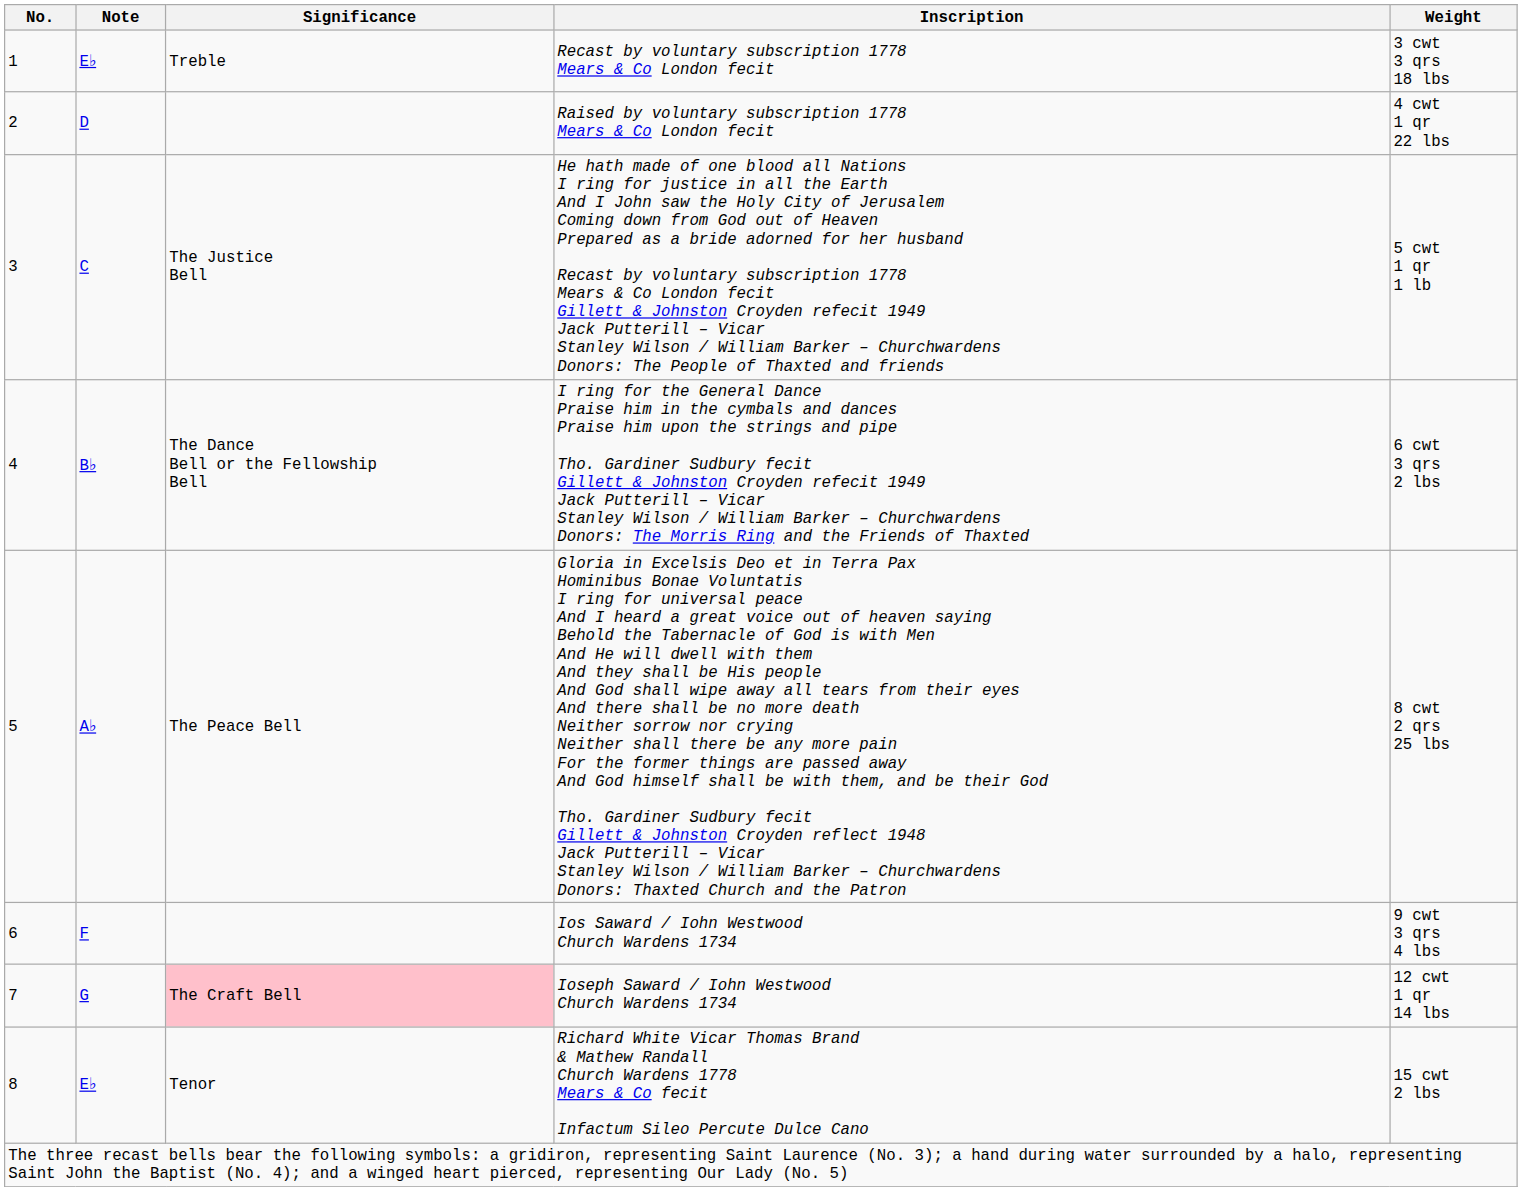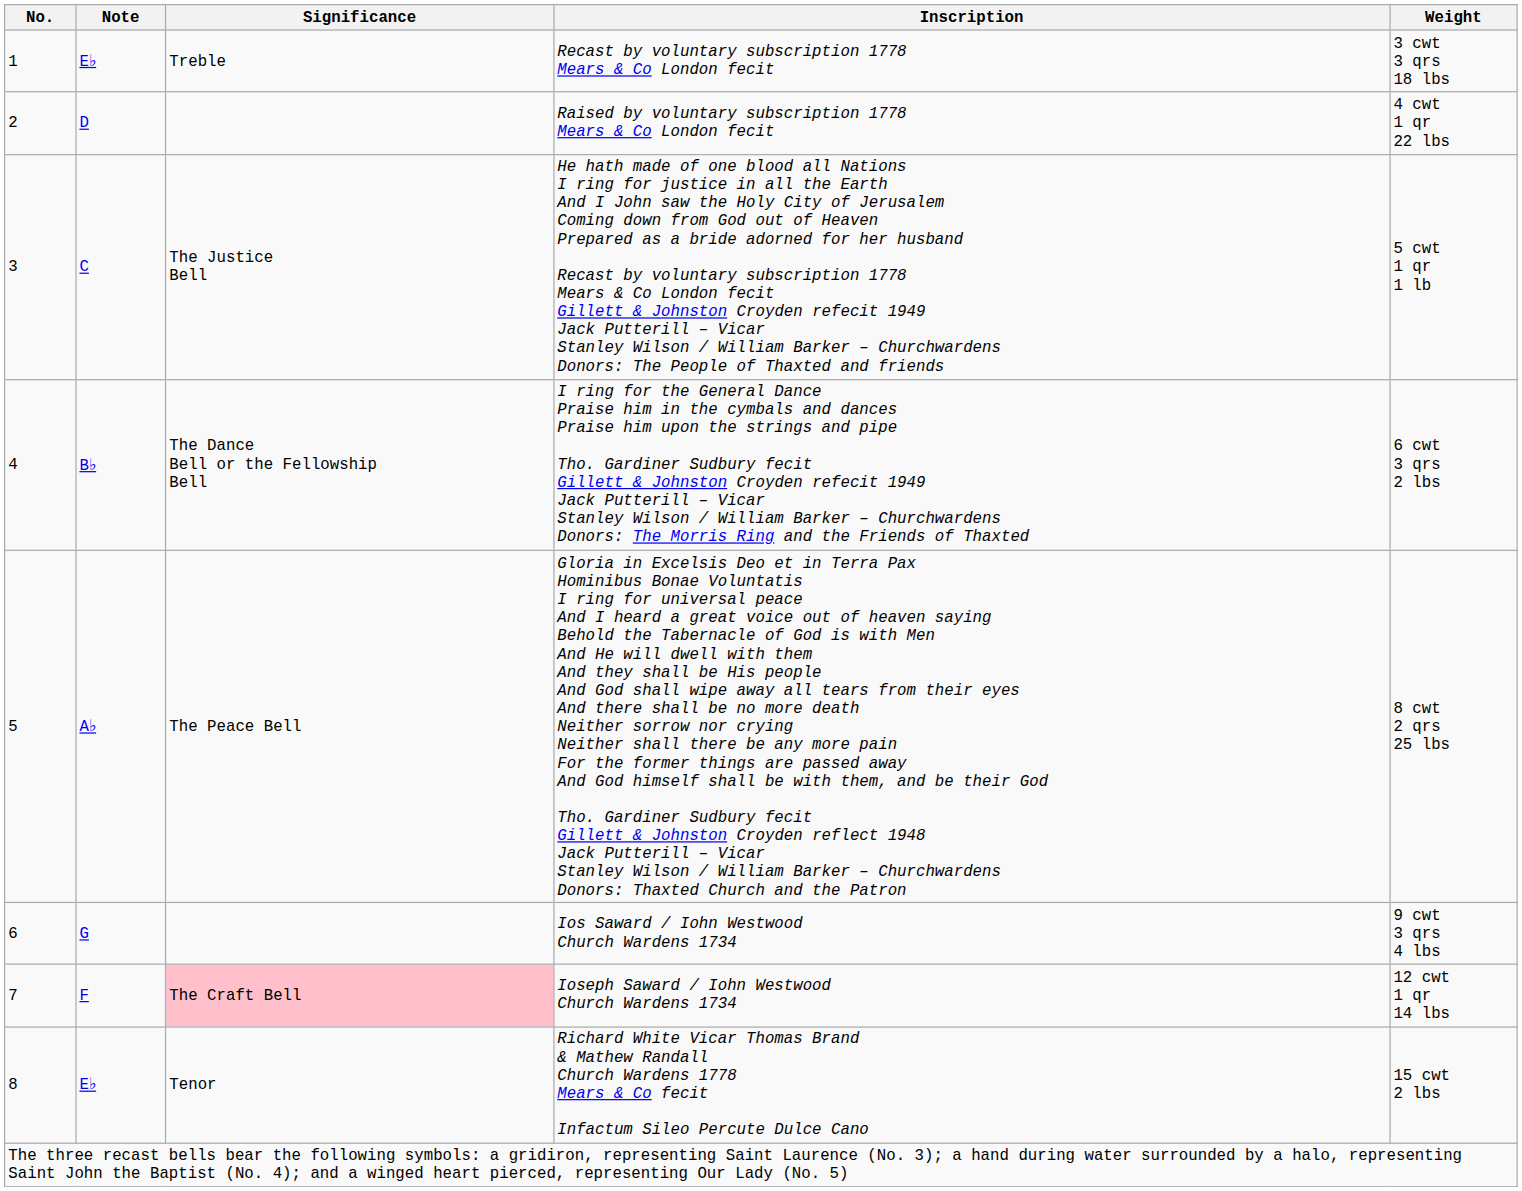Ios Saward / Iohn Westwood Church Wardens 1734 | Note: F -> G
Ioseph Saward / Iohn Westwood Church Wardens 1734 | Note: G -> F
